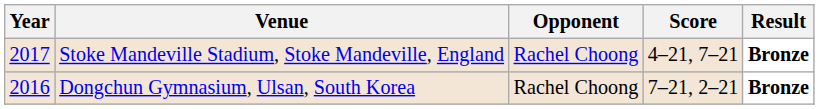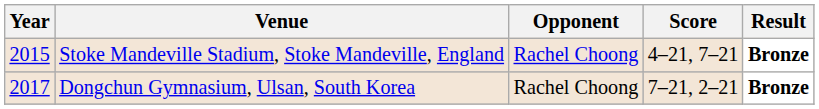Stoke Mandeville Stadium, Stoke Mandeville, England | Year: 2017 -> 2015
Dongchun Gymnasium, Ulsan, South Korea | Year: 2016 -> 2017
